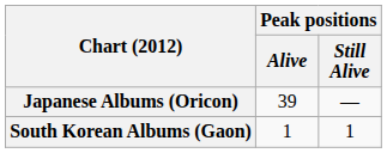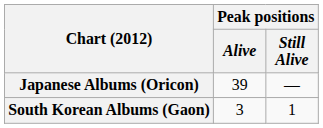South Korean Albums (Gaon) | Peak positions / Alive: 1 -> 3
